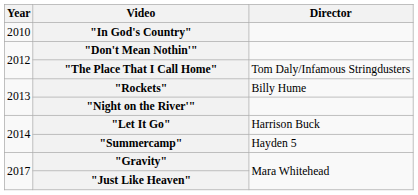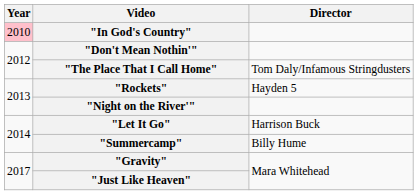"In God's Country" | Year: no background -> pink background
"Rockets" | Director: Billy Hume -> Hayden 5
"Summercamp" | Director: Hayden 5 -> Billy Hume
